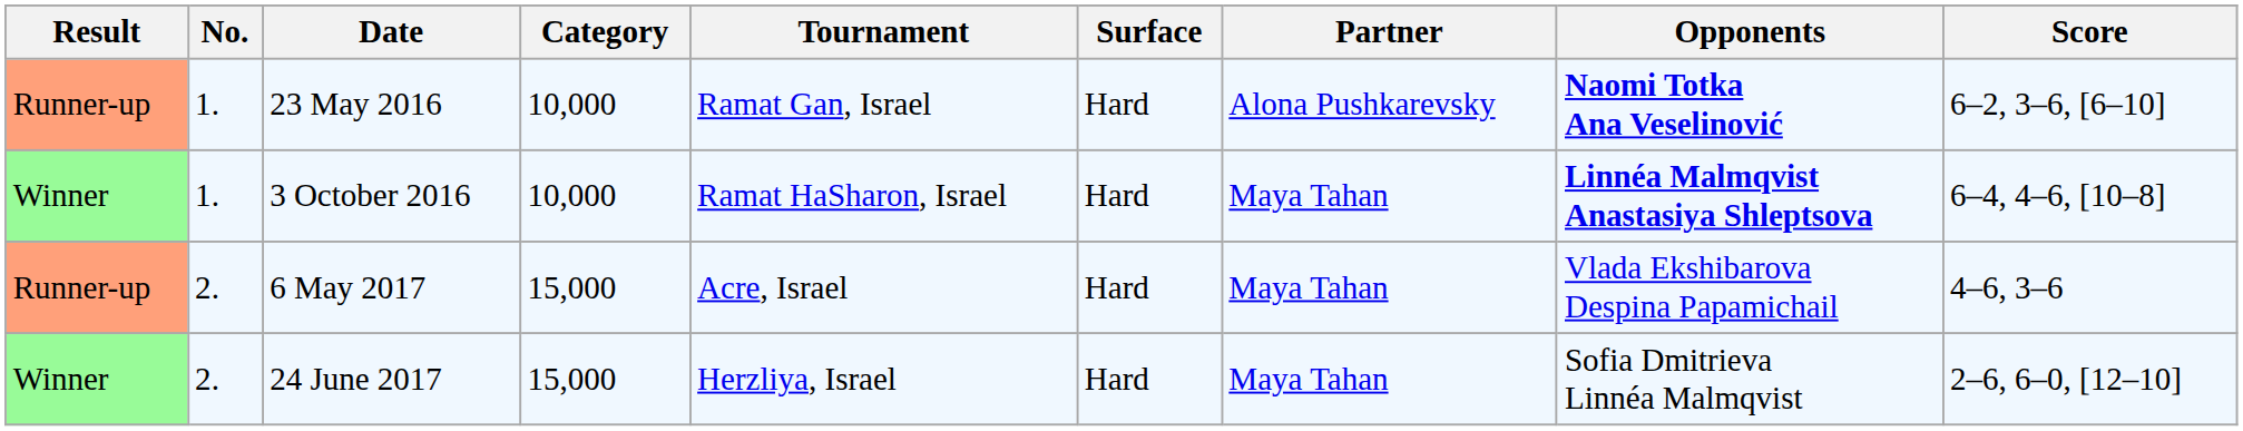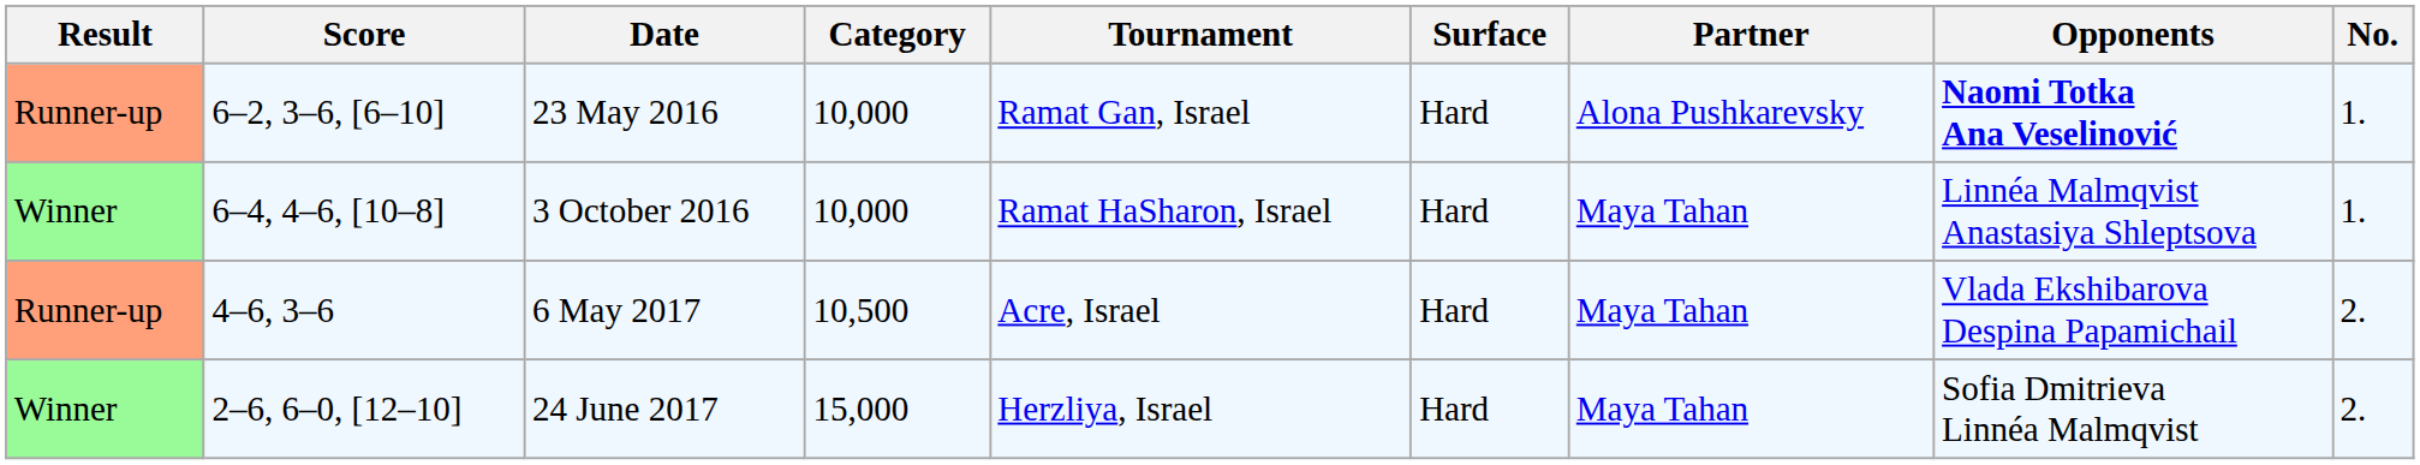columns swapped: No. <-> Score
3 October 2016 | Opponents: bold -> normal
6 May 2017 | Category: 15,000 -> 10,500
